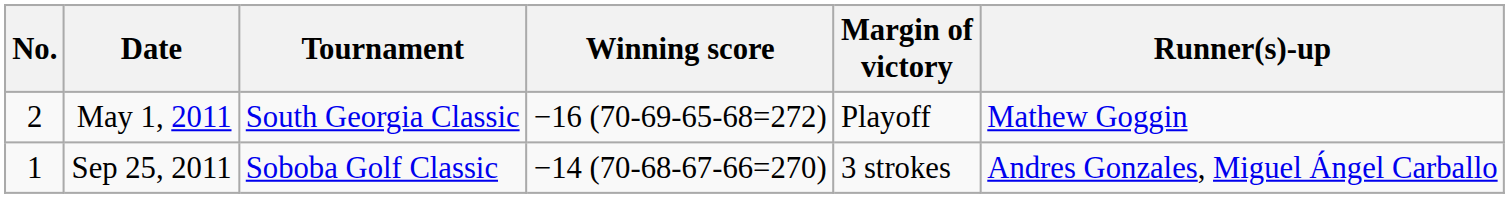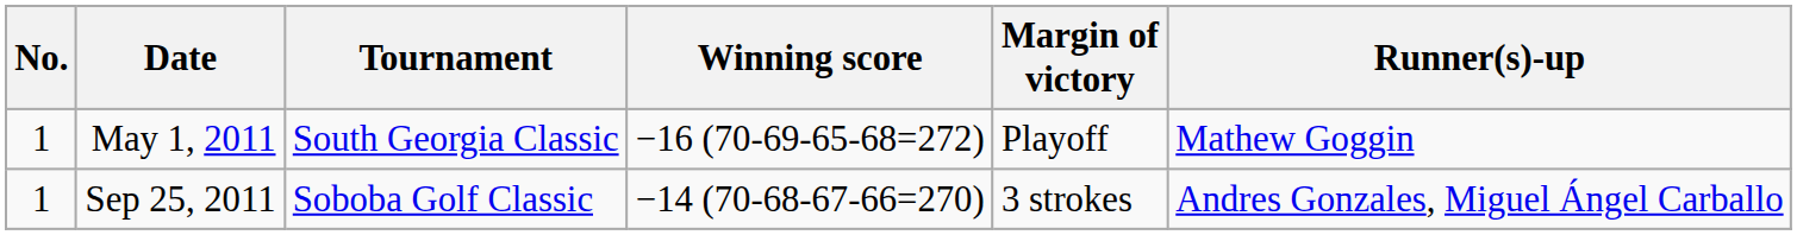May 1, 2011 | No.: 2 -> 1
